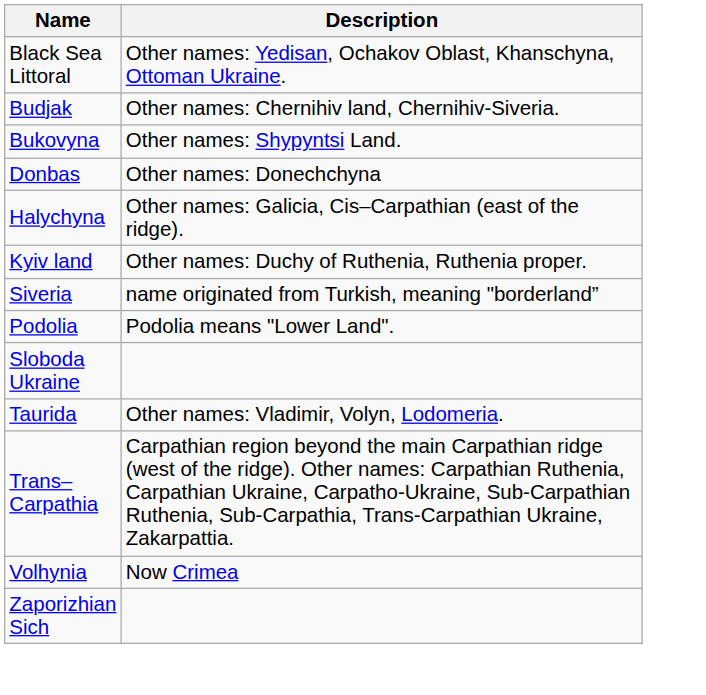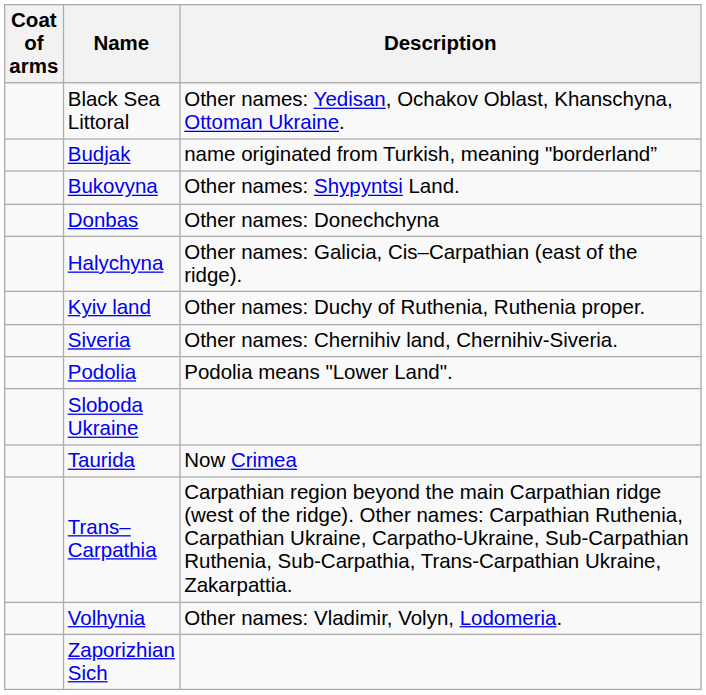+ column: Coat of arms
Budjak | Description: Other names: Chernihiv land, Chernihiv-Siveria. -> name originated from Turkish, meaning "borderland”
Siveria | Description: name originated from Turkish, meaning "borderland” -> Other names: Chernihiv land, Chernihiv-Siveria.
Taurida | Description: Other names: Vladimir, Volyn, Lodomeria. -> Now Crimea
Volhynia | Description: Now Crimea -> Other names: Vladimir, Volyn, Lodomeria.
